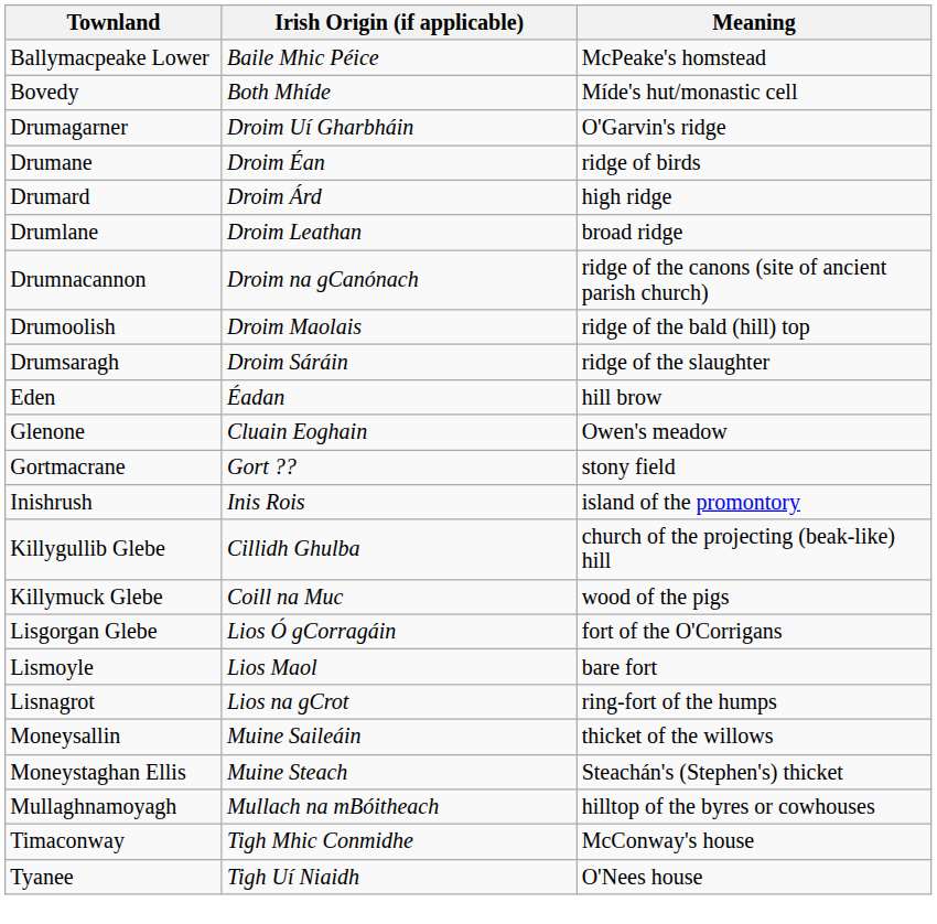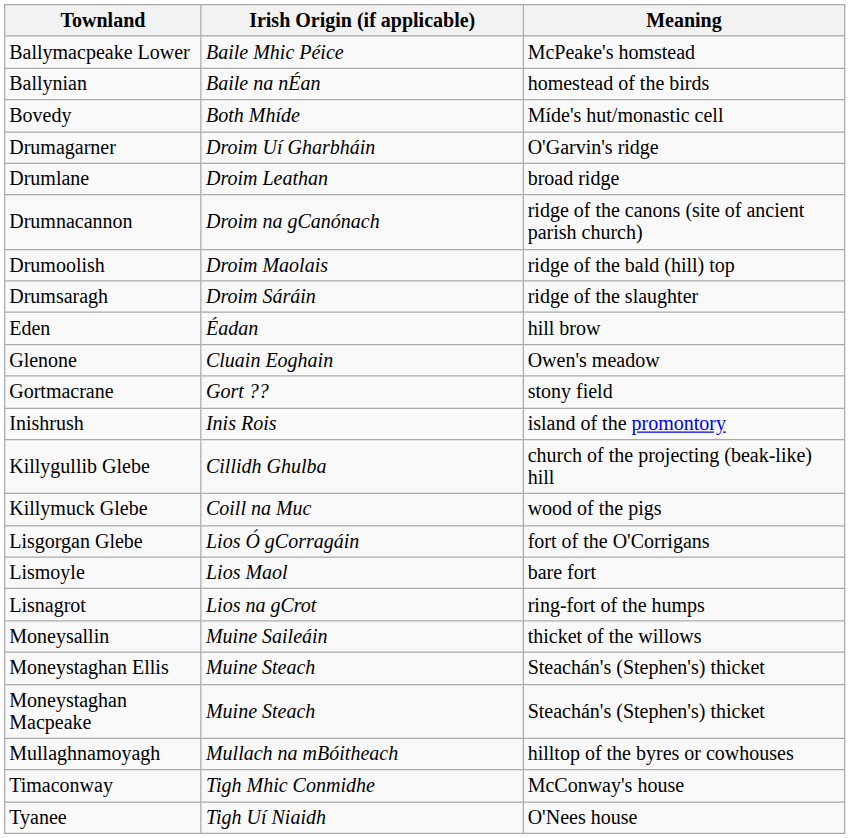+ row: Ballynian | Baile na nÉan | homestead of the birds
- row: Drumane | Droim Éan | ridge of birds
- row: Drumard | Droim Árd | high ridge
+ row: Moneystaghan Macpeake | Muine Steach | Steachán's (Stephen's) thicket
